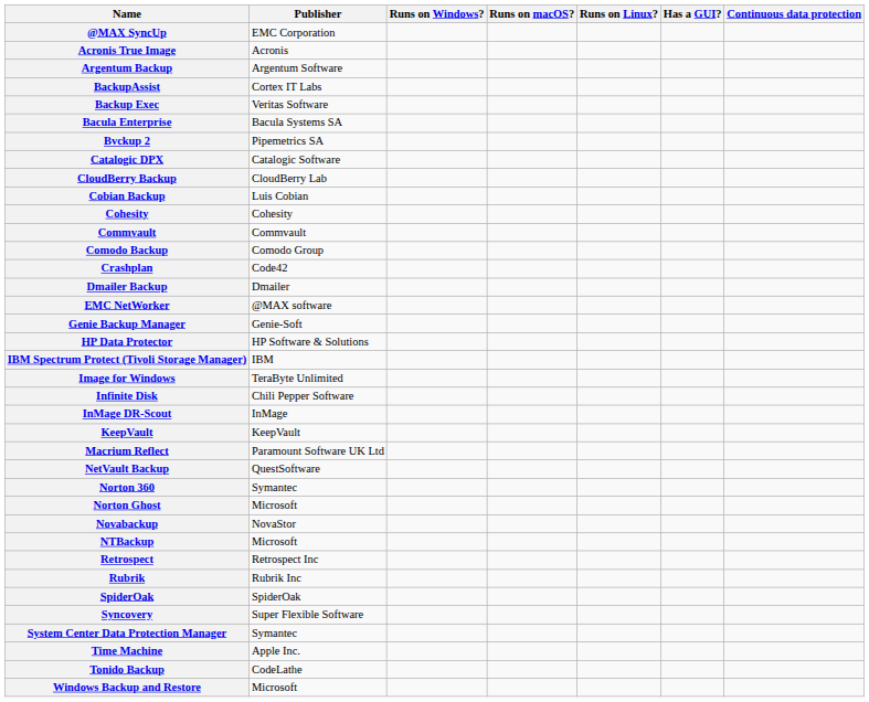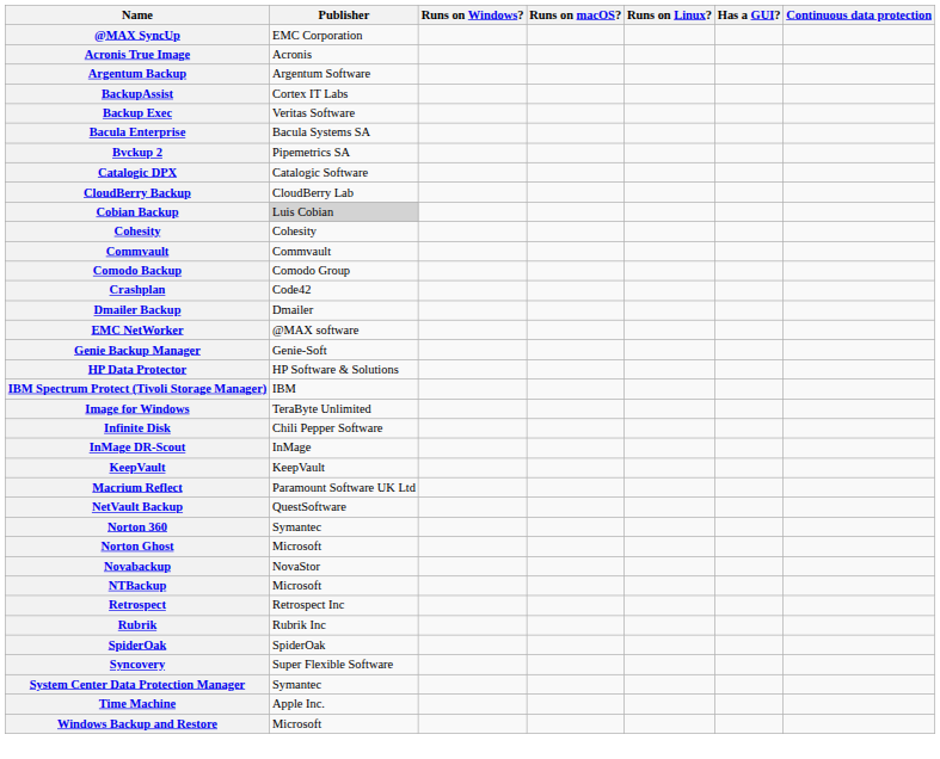Cobian Backup | Publisher: no background -> lightgrey background
- row: Tonido Backup | CodeLathe
